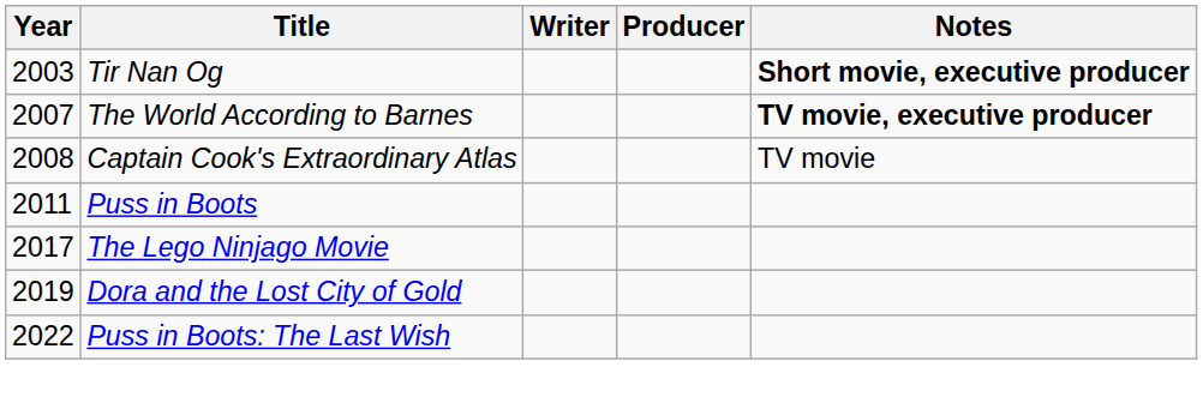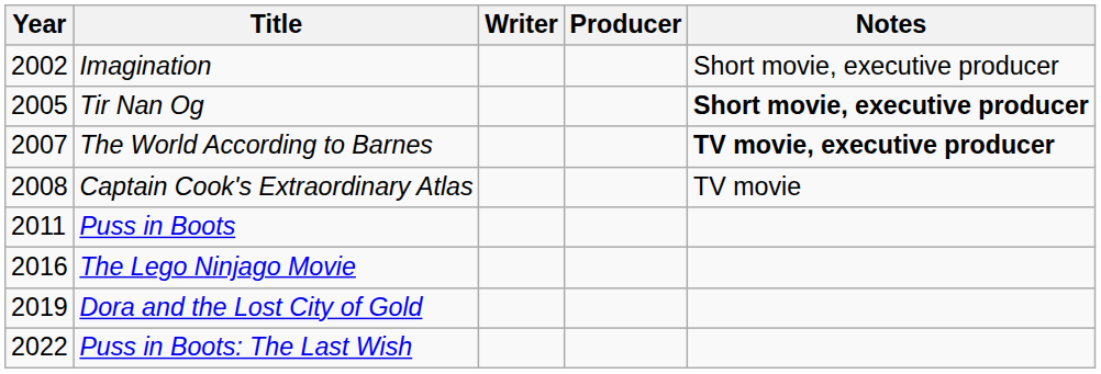+ row: 2002 | Imagination | Short movie, executive producer
Tir Nan Og | Year: 2003 -> 2005
The Lego Ninjago Movie | Year: 2017 -> 2016
